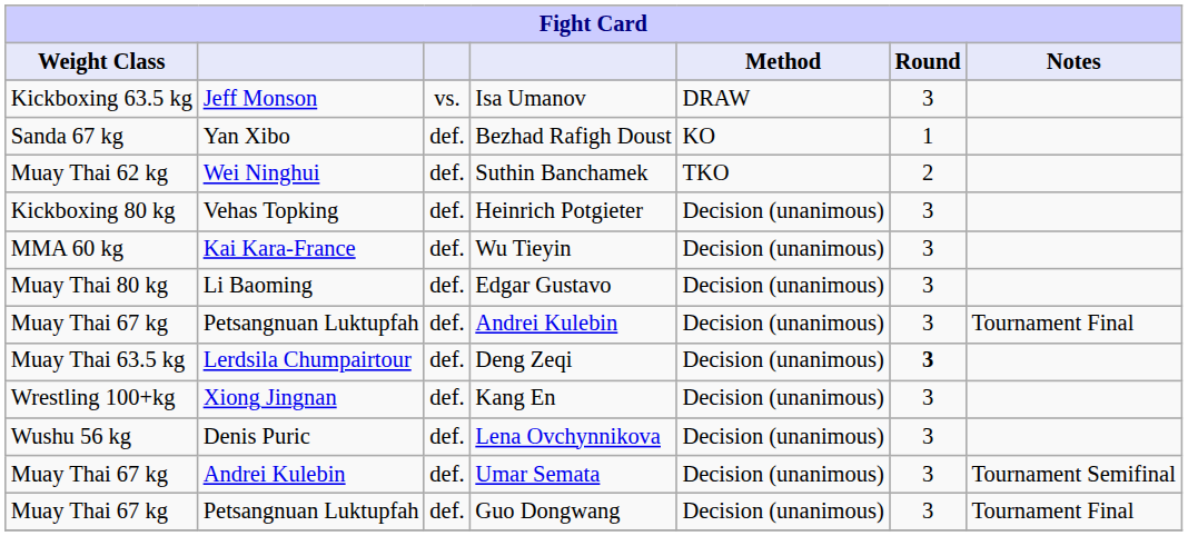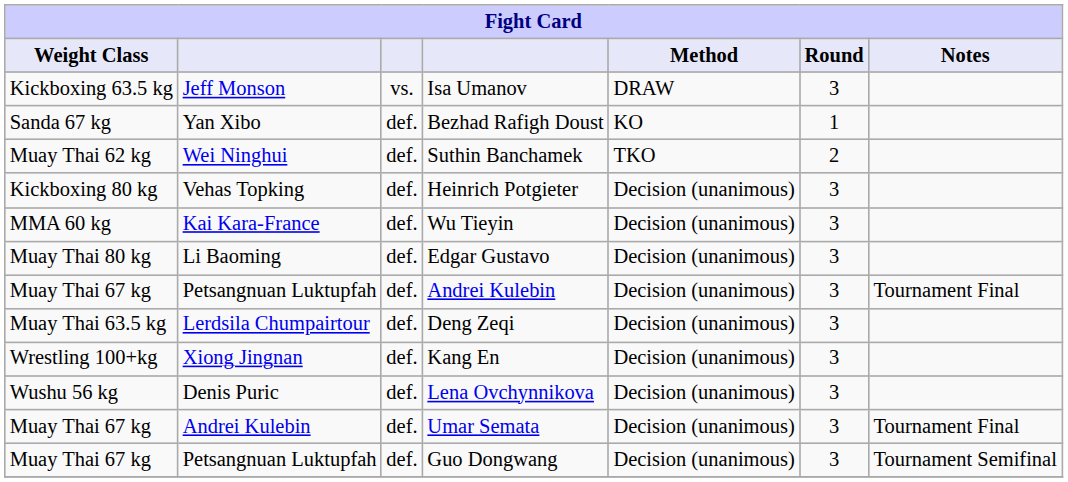Deng Zeqi | Round: bold -> normal
Umar Semata | Notes: Tournament Semifinal -> Tournament Final
Guo Dongwang | Notes: Tournament Final -> Tournament Semifinal
